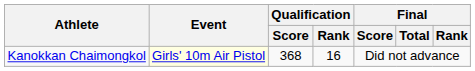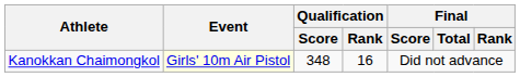Kanokkan Chaimongkol | Qualification / Score: 368 -> 348
